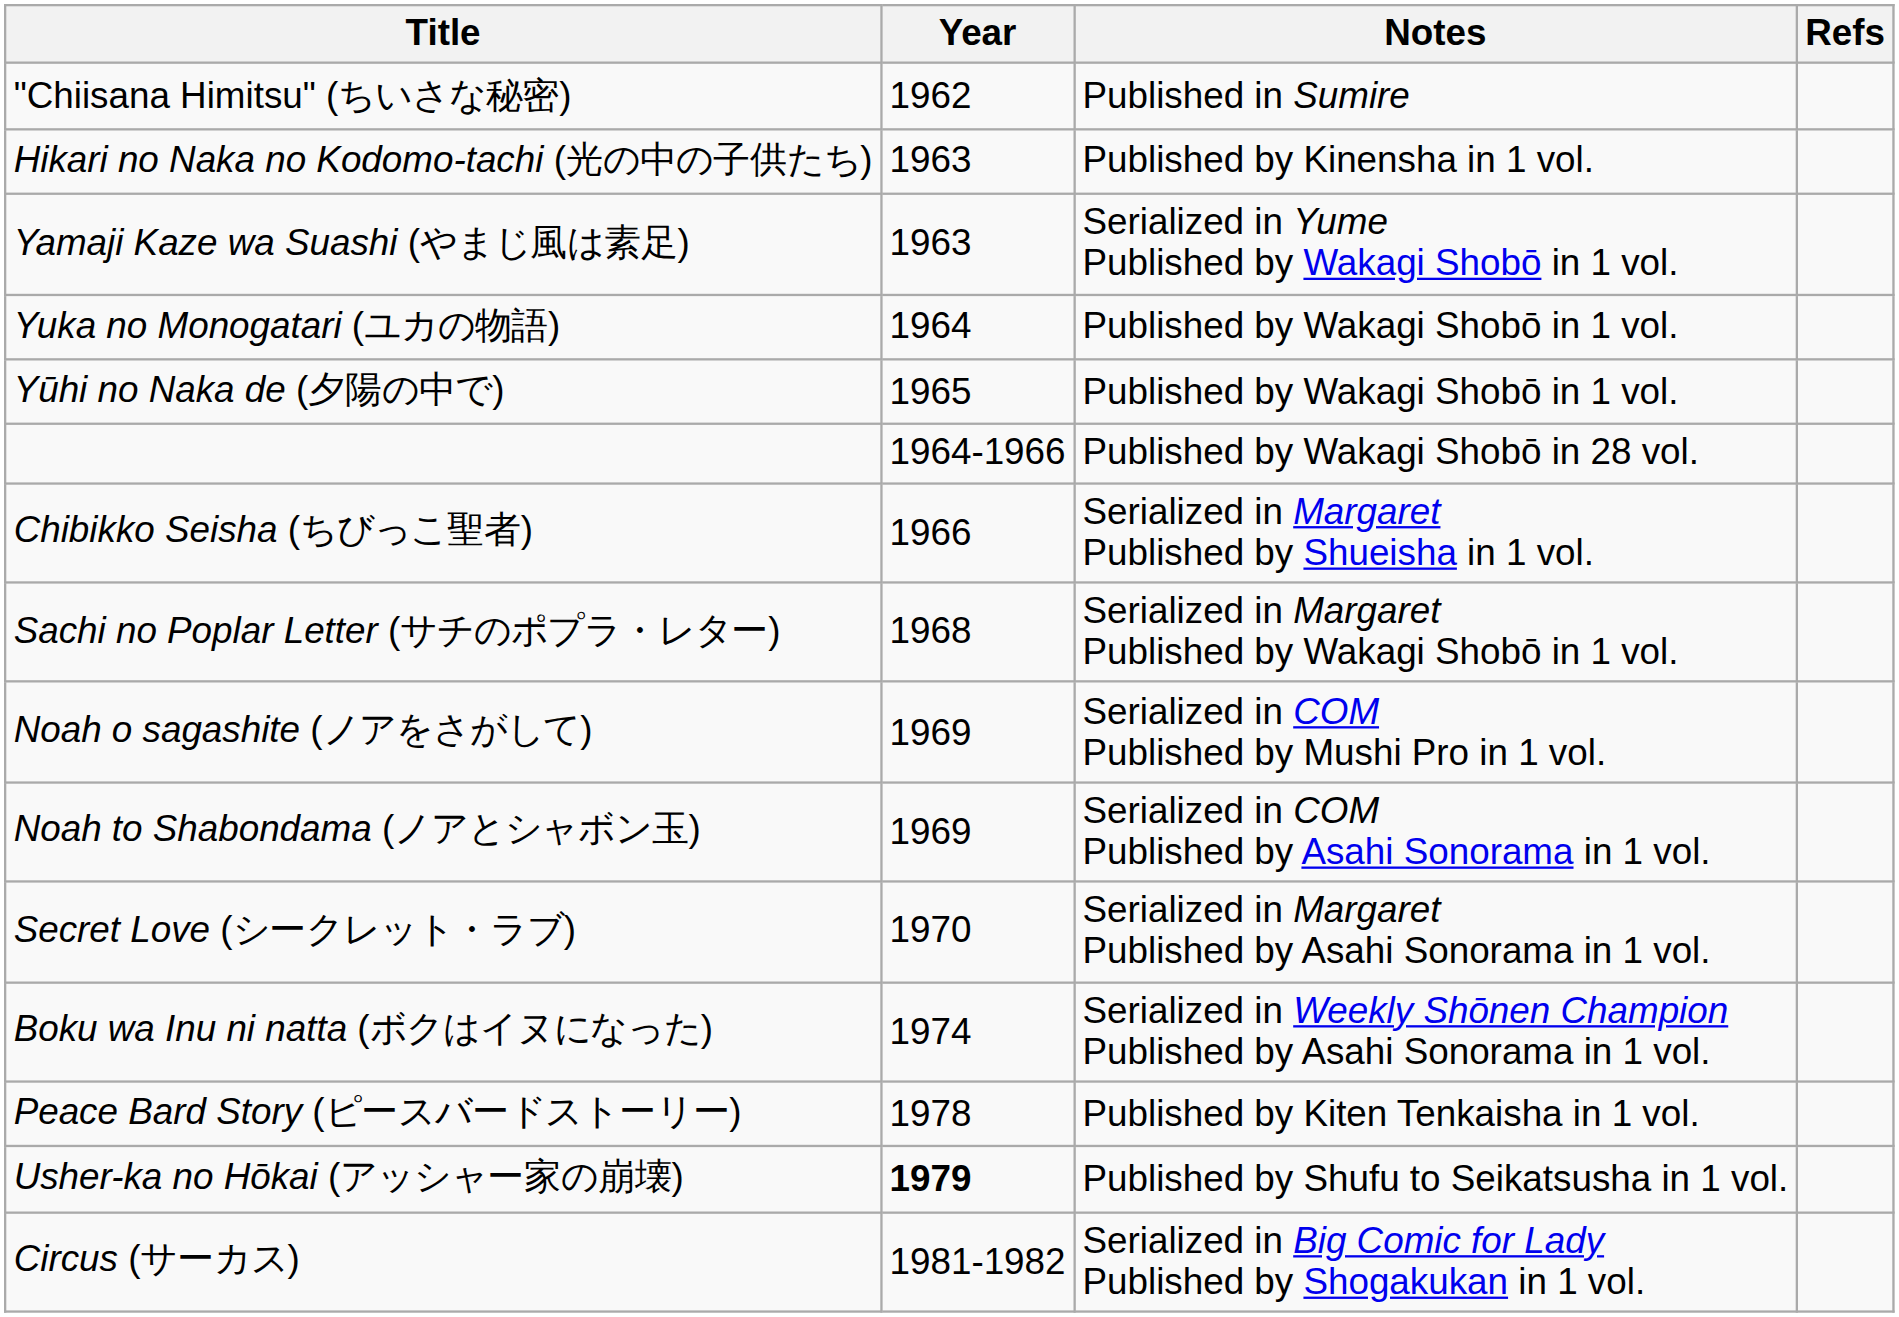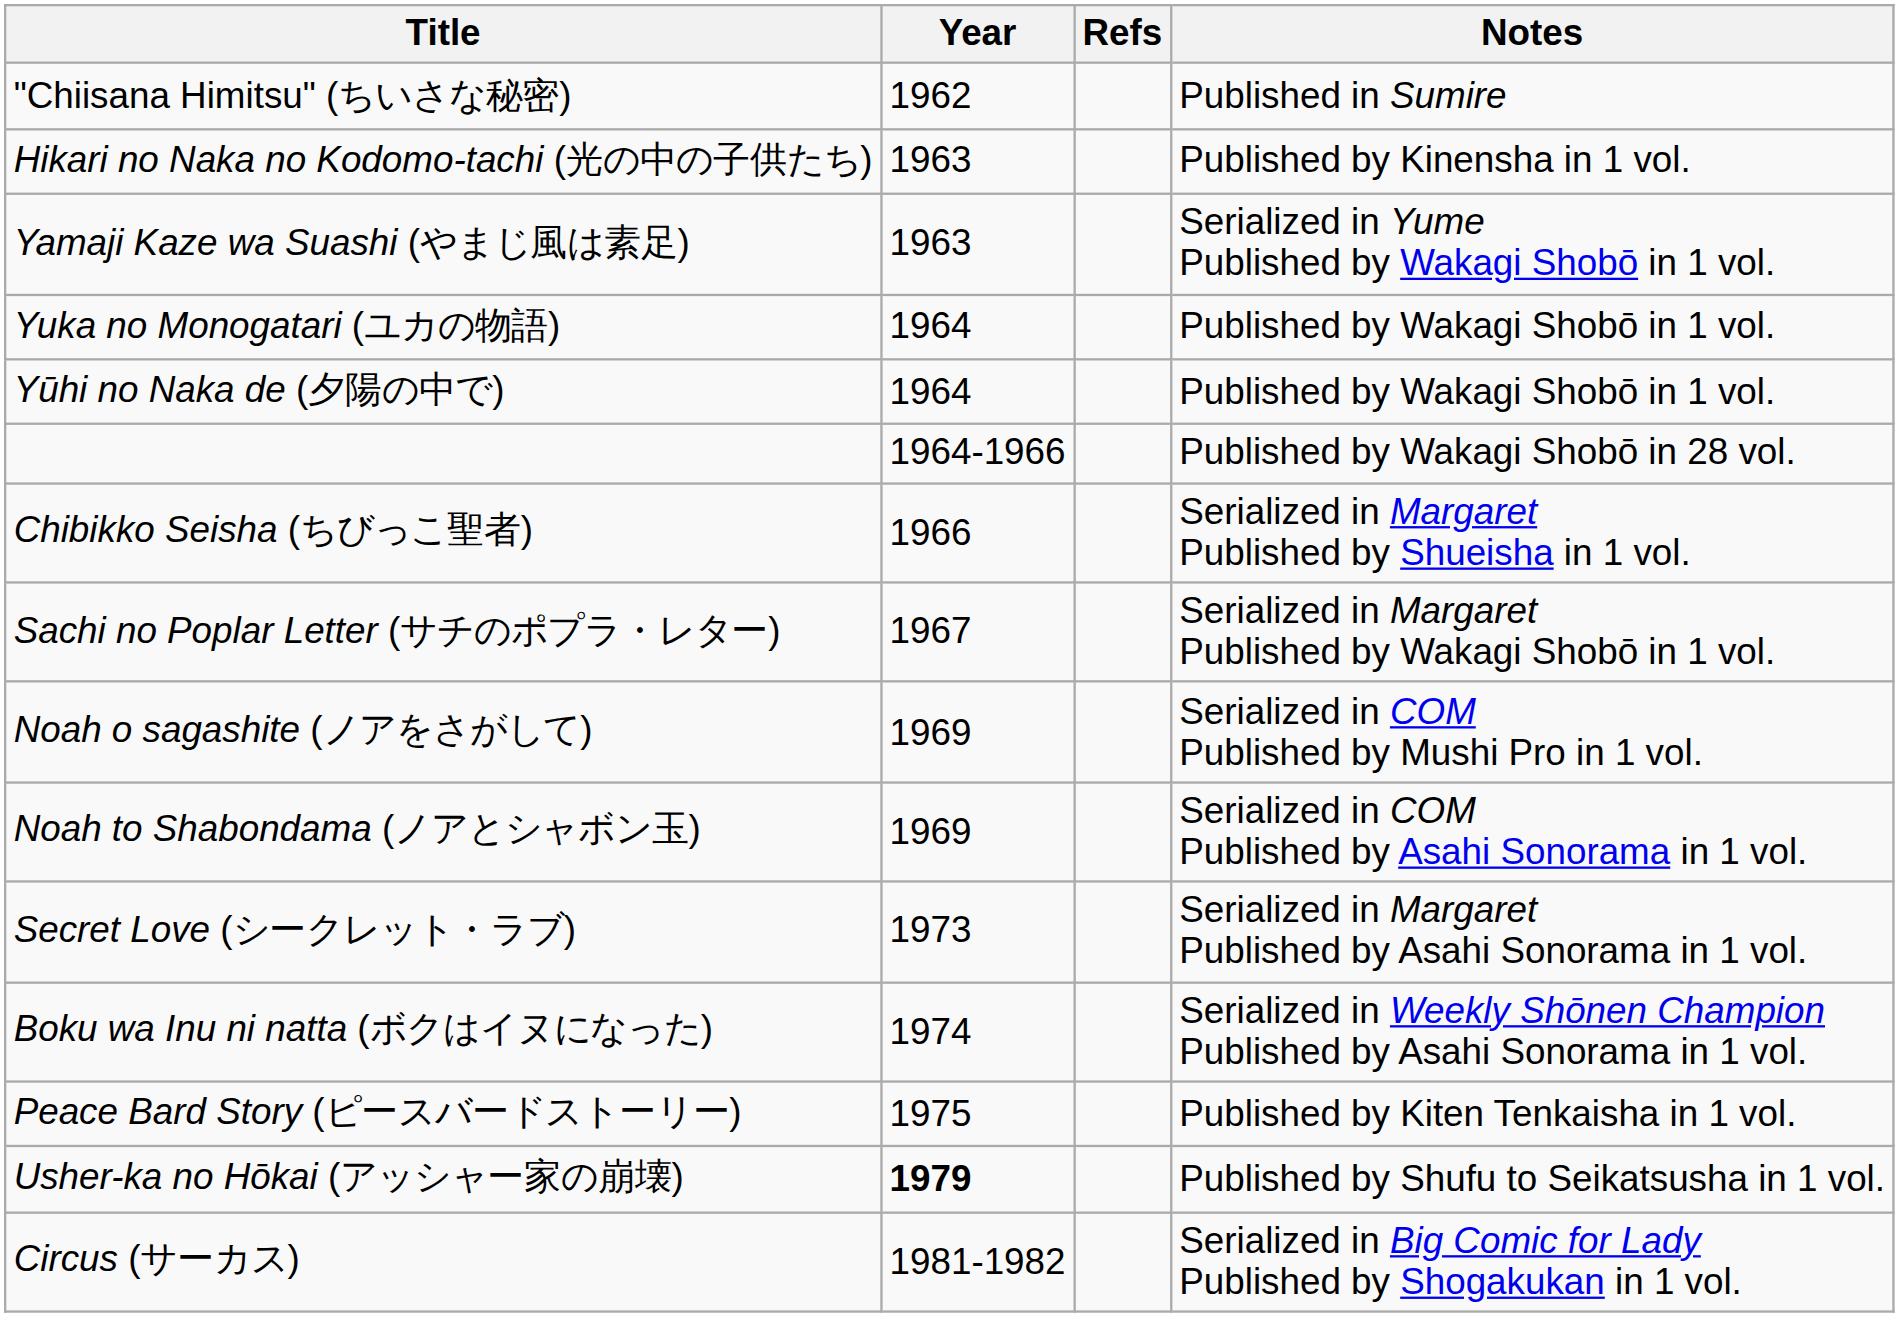columns swapped: Notes <-> Refs
Yūhi no Naka de (夕陽の中で) | Year: 1965 -> 1964
Sachi no Poplar Letter (サチのポプラ・レター) | Year: 1968 -> 1967
Secret Love (シークレット・ラブ) | Year: 1970 -> 1973
Peace Bard Story (ピースバードストーリー) | Year: 1978 -> 1975
